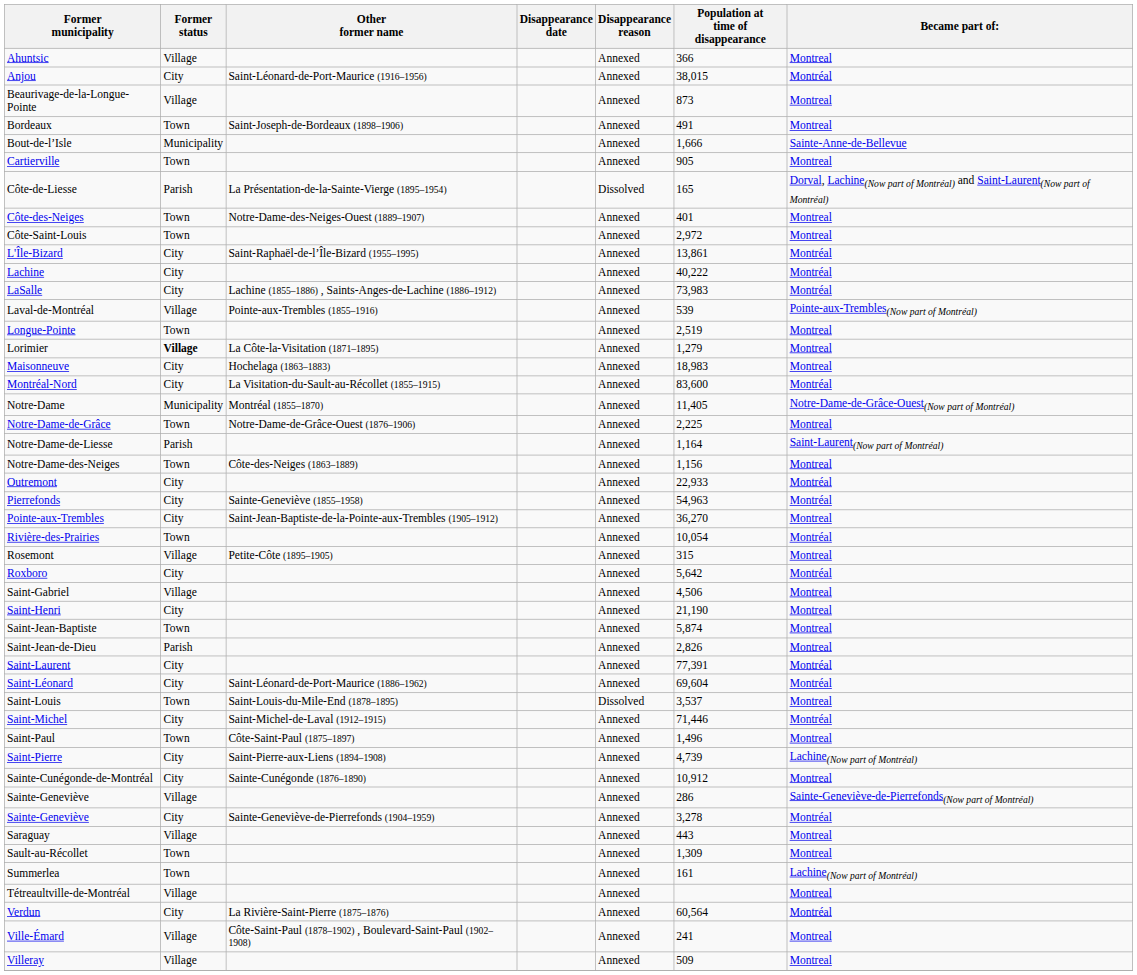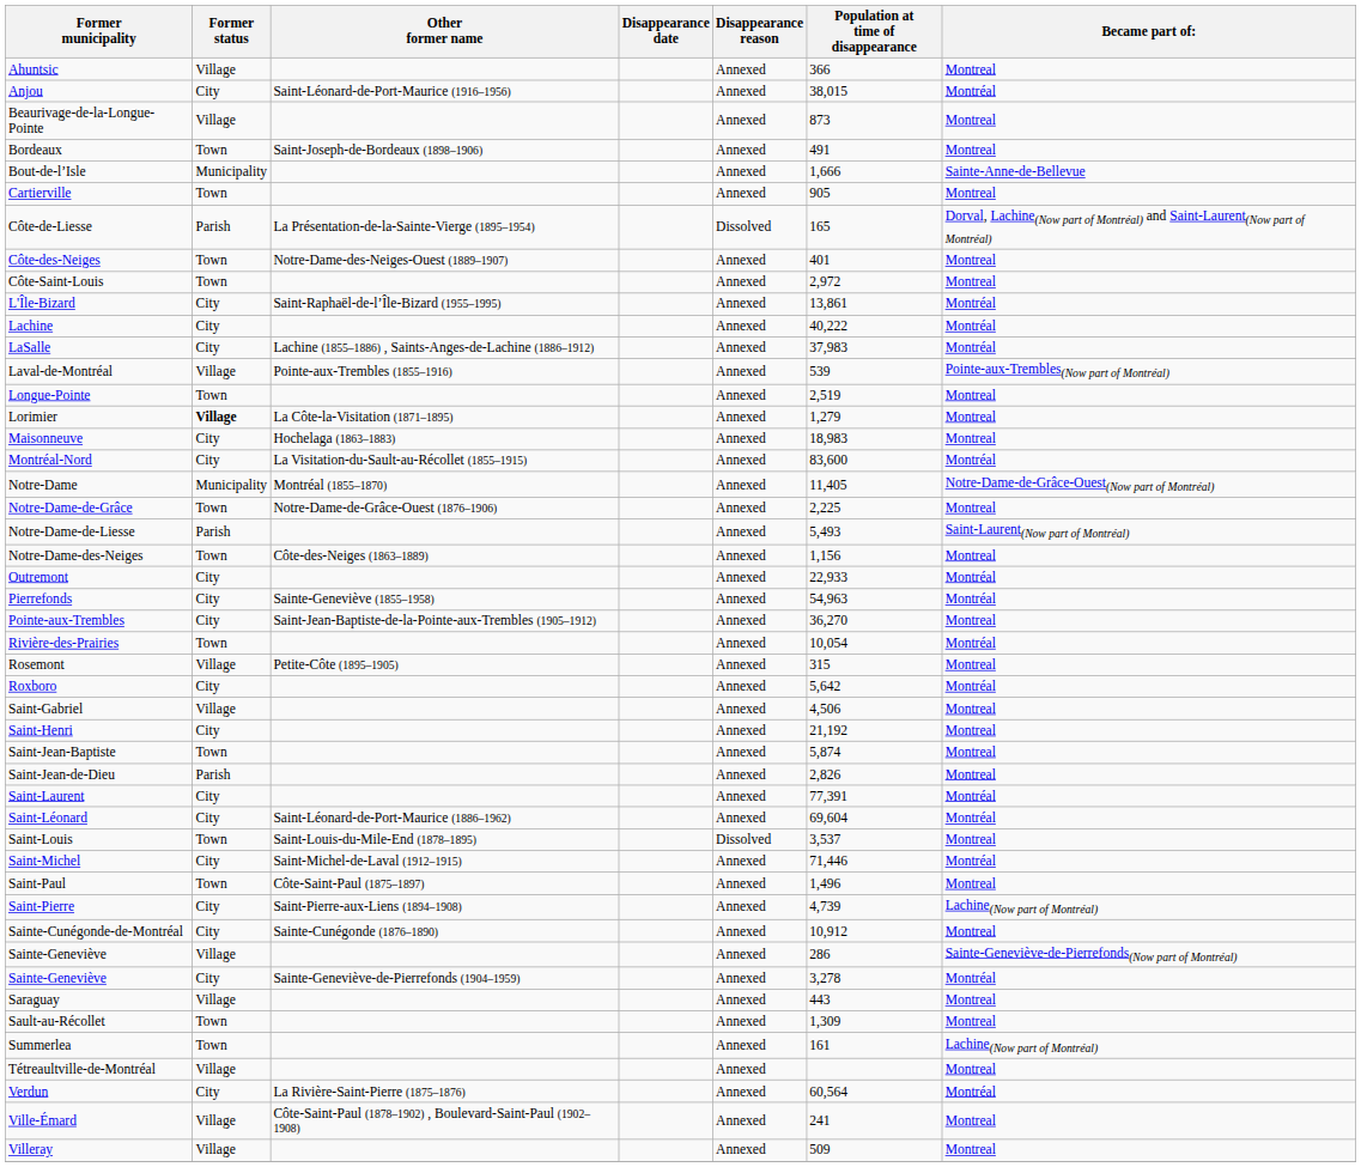LaSalle | Population at time of disappearance: 73,983 -> 37,983
Notre-Dame-de-Liesse | Population at time of disappearance: 1,164 -> 5,493
Saint-Henri | Population at time of disappearance: 21,190 -> 21,192
